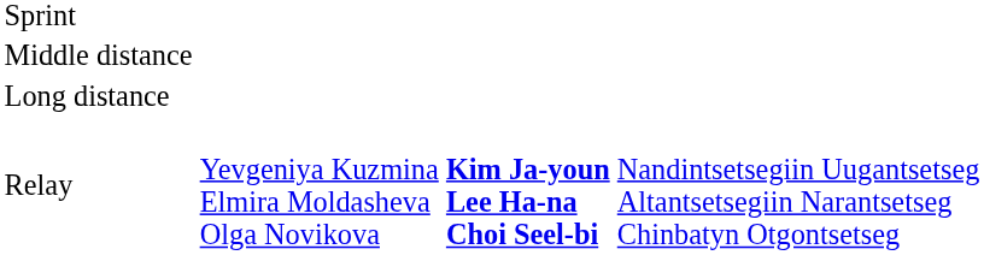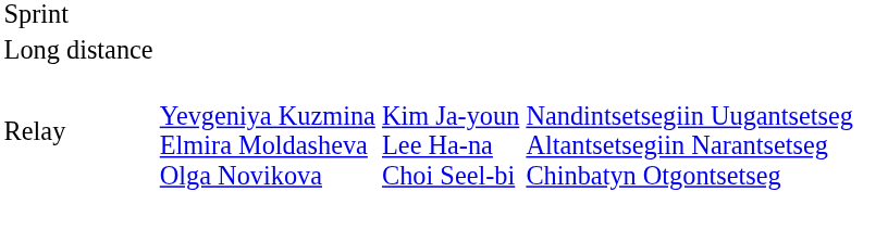- row: Middle distance
Relay | column 3: bold -> normal
